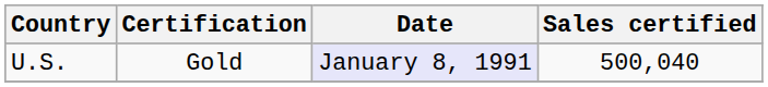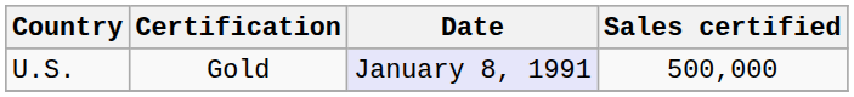U.S. | Sales certified: 500,040 -> 500,000
